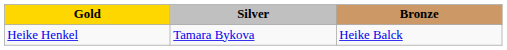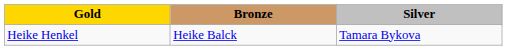columns swapped: Silver <-> Bronze
